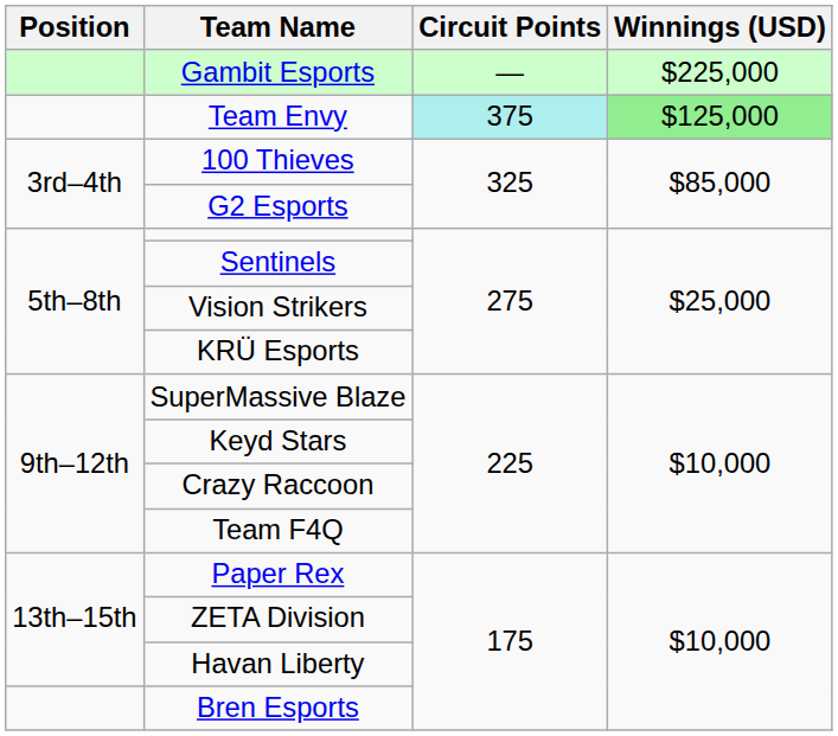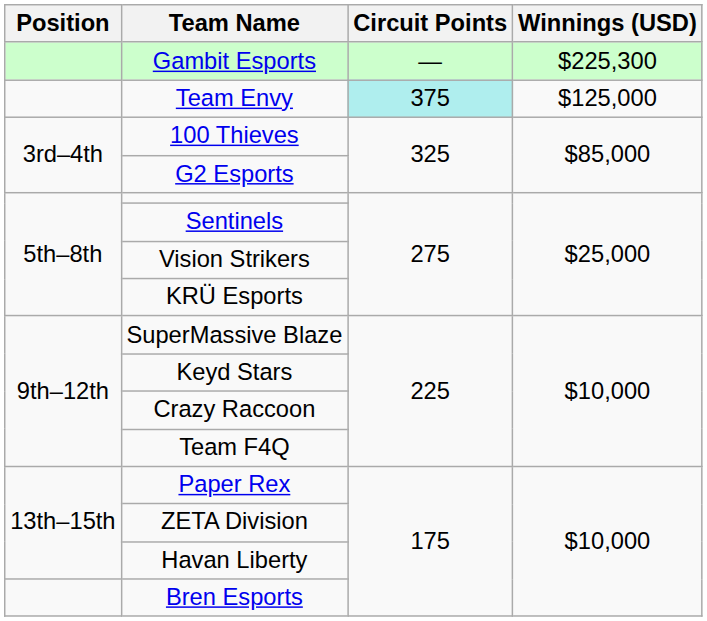Gambit Esports | Winnings (USD): $225,000 -> $225,300
Team Envy | Winnings (USD): lightgreen background -> no background
